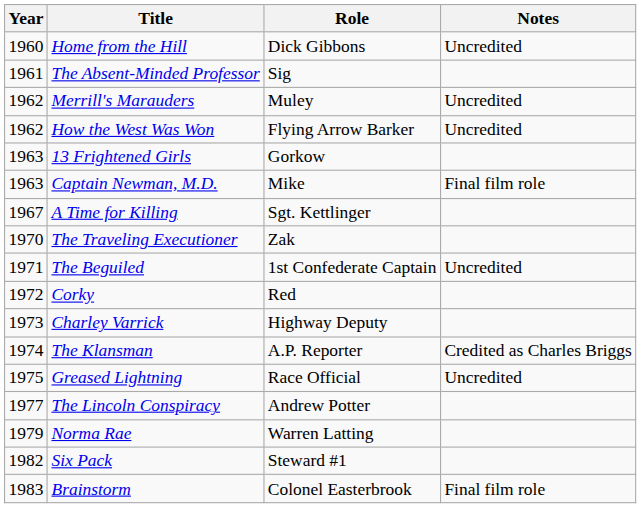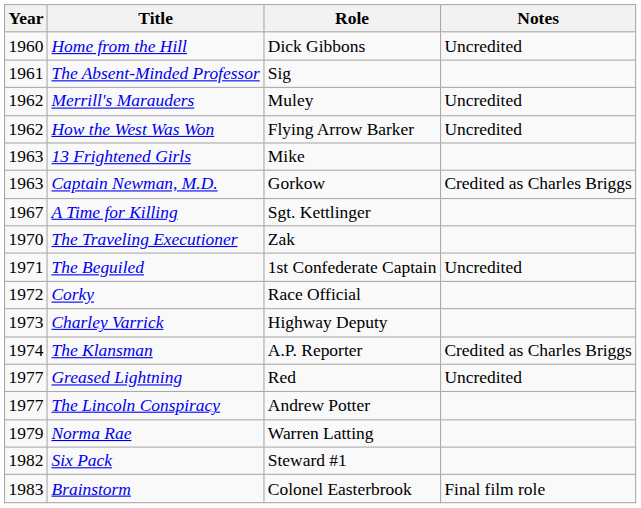13 Frightened Girls | Role: Gorkow -> Mike
Captain Newman, M.D. | Role: Mike -> Gorkow
Captain Newman, M.D. | Notes: Final film role -> Credited as Charles Briggs
Corky | Role: Red -> Race Official
Greased Lightning | Year: 1975 -> 1977
Greased Lightning | Role: Race Official -> Red
